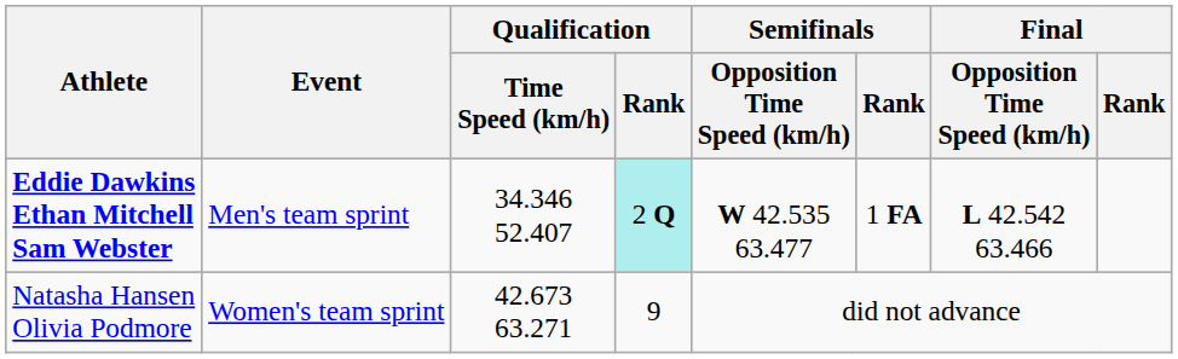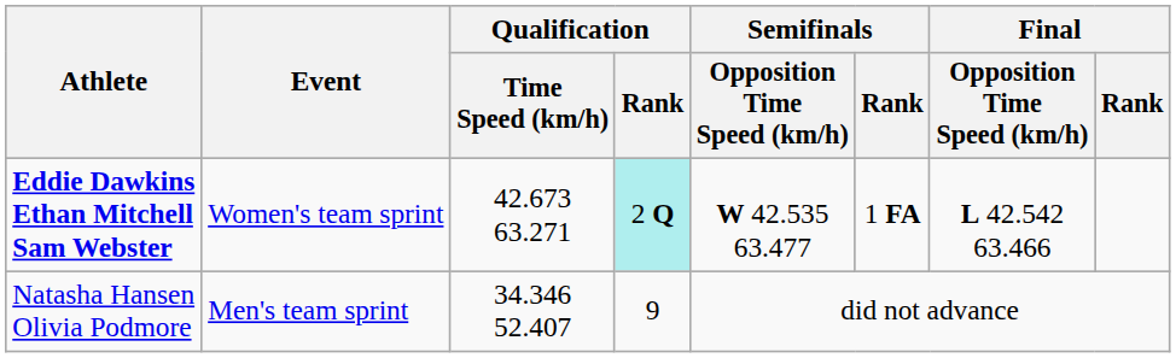Eddie Dawkins Ethan Mitchell Sam Webster | Event: Men's team sprint -> Women's team sprint
Eddie Dawkins Ethan Mitchell Sam Webster | Qualification / Time Speed (km/h): 34.346 52.407 -> 42.673 63.271
Natasha Hansen Olivia Podmore | Event: Women's team sprint -> Men's team sprint
Natasha Hansen Olivia Podmore | Qualification / Time Speed (km/h): 42.673 63.271 -> 34.346 52.407
